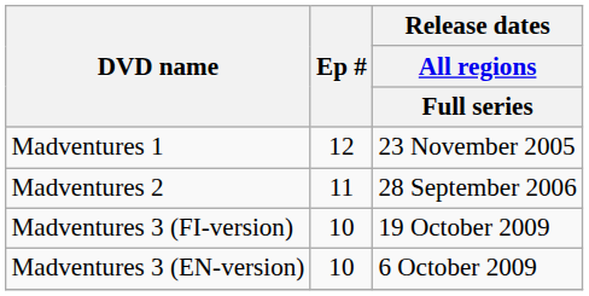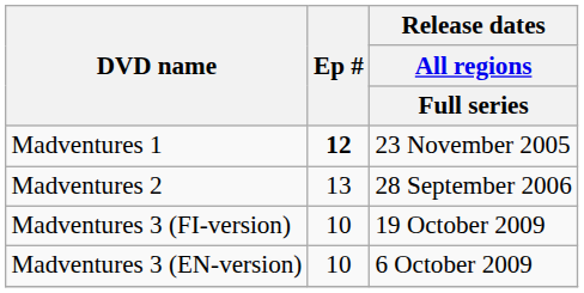Madventures 1 | Ep #: normal -> bold
Madventures 2 | Ep #: 11 -> 13
